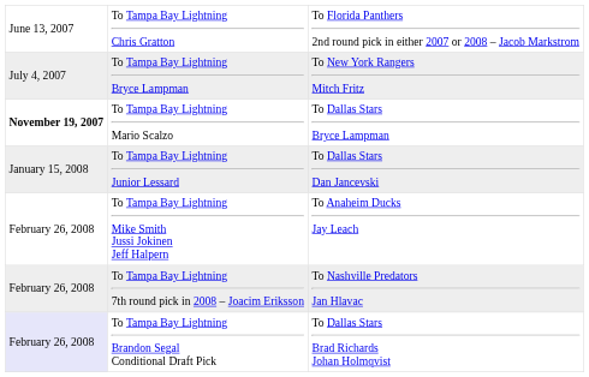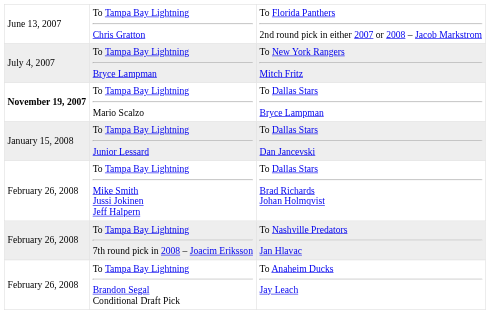To Tampa Bay Lightning Mike Smith Jussi Jokinen Jeff Halpern | column 3: To Anaheim Ducks Jay Leach -> To Dallas Stars Brad Richards Johan Holmqvist
To Tampa Bay Lightning Brandon Segal Conditional Draft Pick | column 1: lavender background -> no background
To Tampa Bay Lightning Brandon Segal Conditional Draft Pick | column 3: To Dallas Stars Brad Richards Johan Holmqvist -> To Anaheim Ducks Jay Leach
